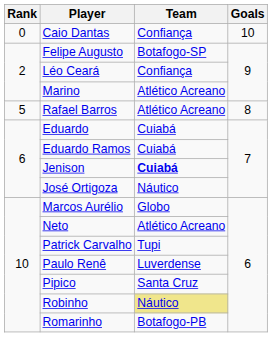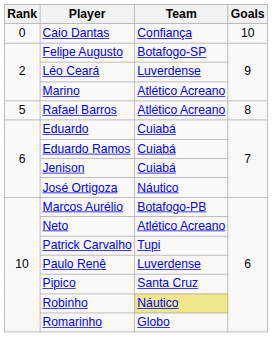Léo Ceará | Team: Confiança -> Luverdense
Jenison | Team: bold -> normal
Marcos Aurélio | Team: Globo -> Botafogo-PB
Romarinho | Team: Botafogo-PB -> Globo
